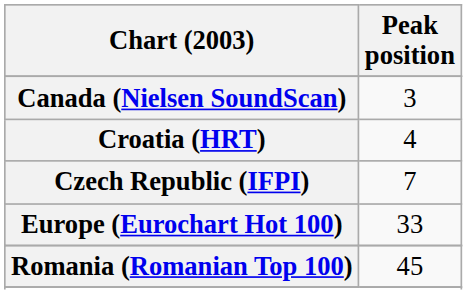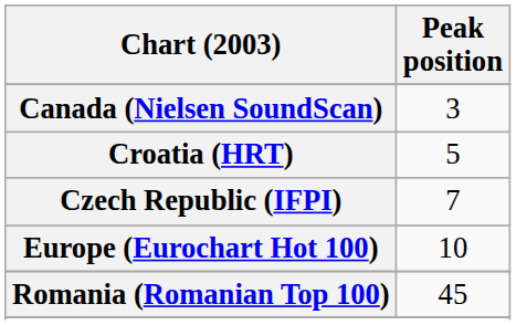Croatia (HRT) | Peak position: 4 -> 5
Europe (Eurochart Hot 100) | Peak position: 33 -> 10
